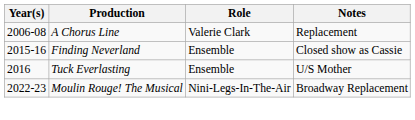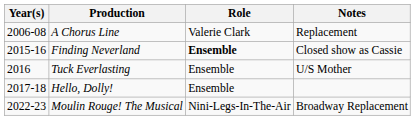Finding Neverland | Role: normal -> bold
+ row: 2017-18 | Hello, Dolly! | Ensemble
